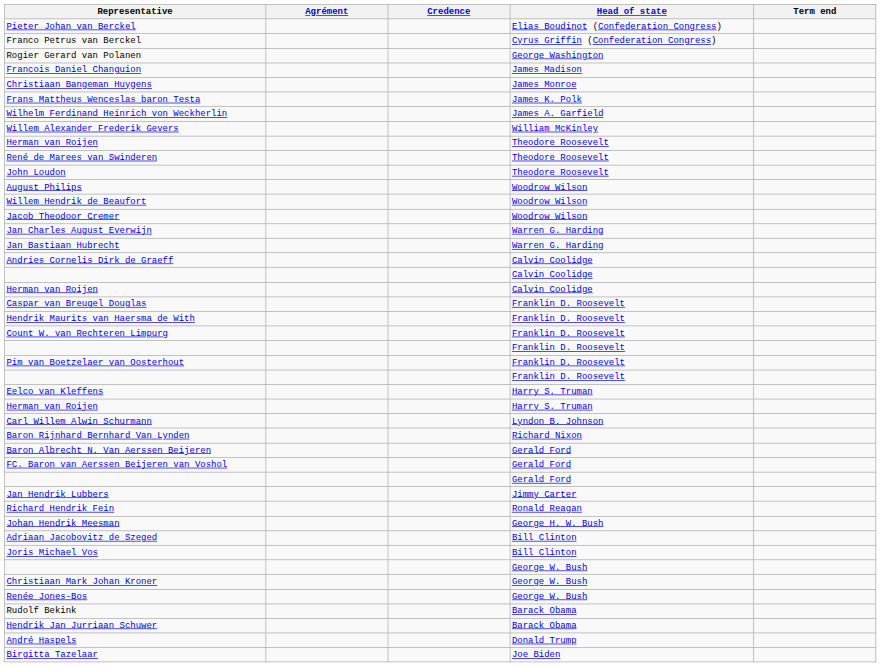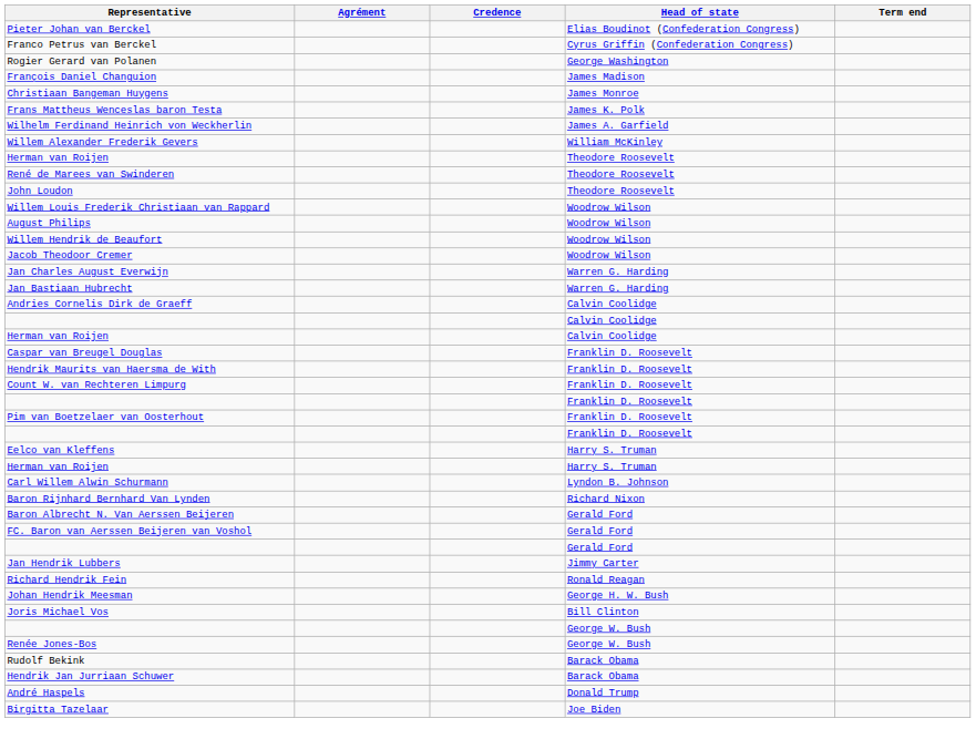+ row: Willem Louis Frederik Christiaan van Rappard | Woodrow Wilson
- row: Adriaan Jacobovitz de Szeged | Bill Clinton
- row: Christiaan Mark Johan Kroner | George W. Bush
